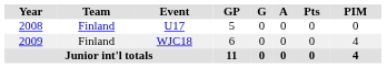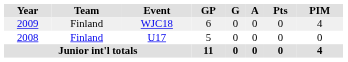rows swapped: U17 <-> WJC18
